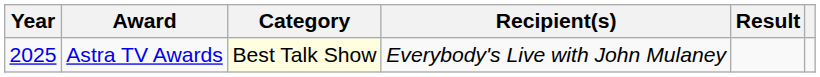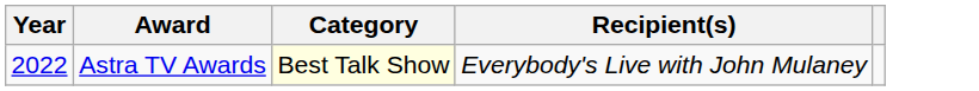- column: Result
Astra TV Awards | Year: 2025 -> 2022
